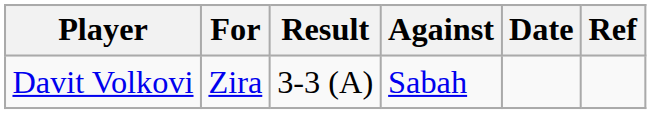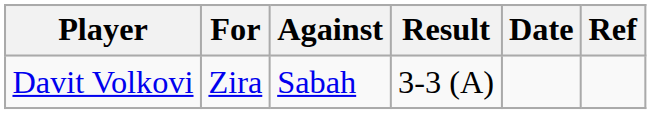columns swapped: Against <-> Result
